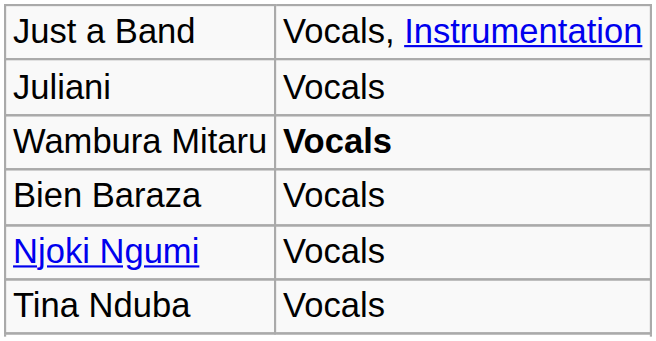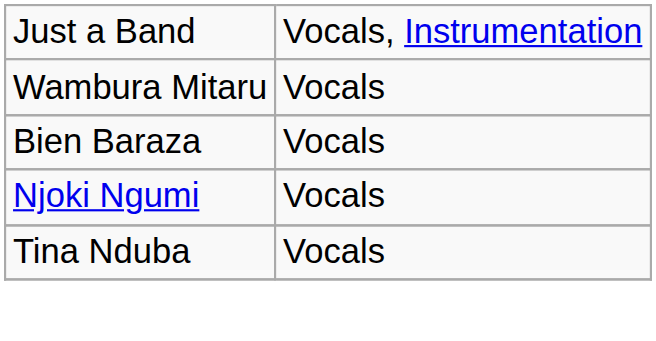- row: Juliani | Vocals
Wambura Mitaru | column 2: bold -> normal
